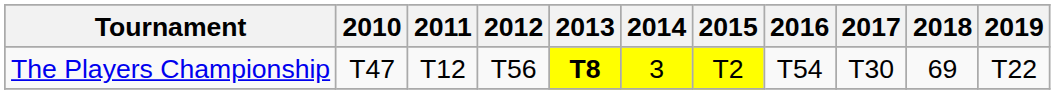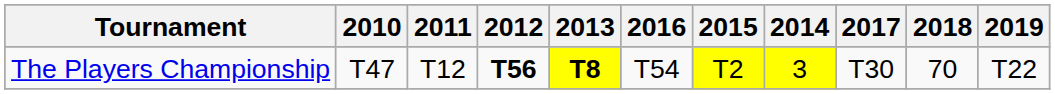columns swapped: 2014 <-> 2016
The Players Championship | 2012: normal -> bold
The Players Championship | 2018: 69 -> 70
